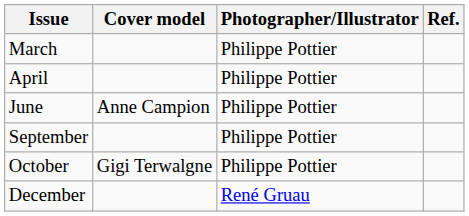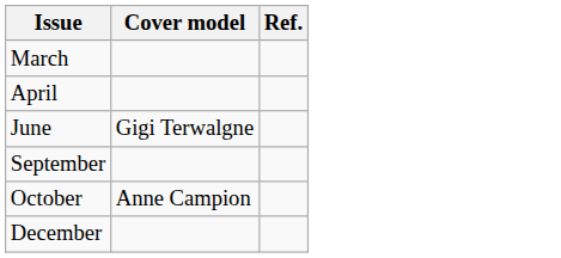- column: Photographer/Illustrator | Philippe Pottier | Philippe Pottier | Philippe Pottier | Philippe Pottier | Philippe Pottier | René Gruau
June | Cover model: Anne Campion -> Gigi Terwalgne
October | Cover model: Gigi Terwalgne -> Anne Campion
